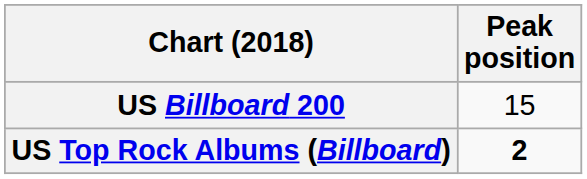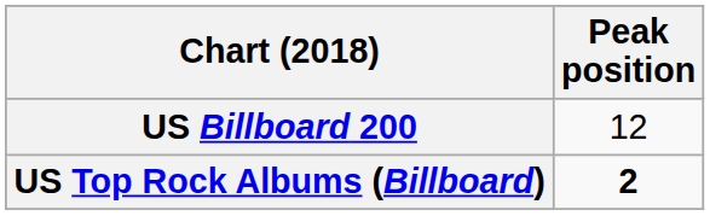US Billboard 200 | Peak position: 15 -> 12
